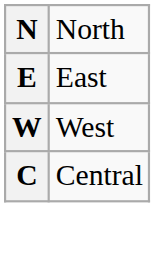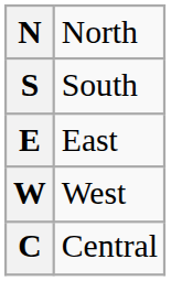+ row: S | South
